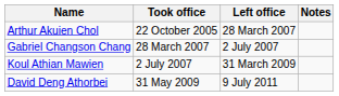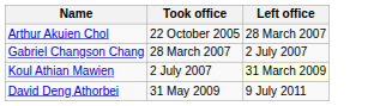- column: Notes
Koul Athian Mawien | Left office: no background -> lightyellow background
